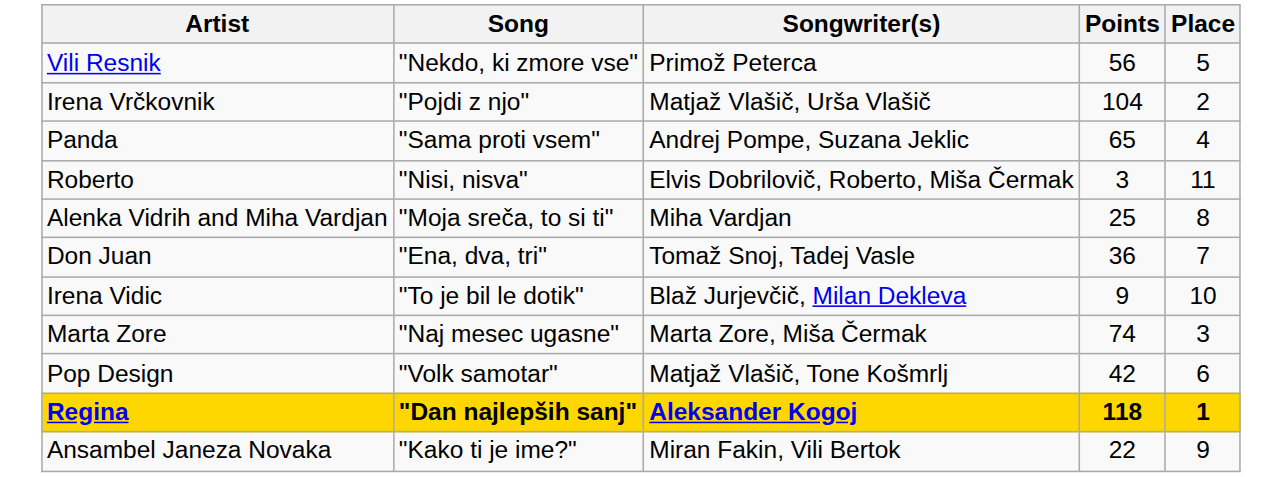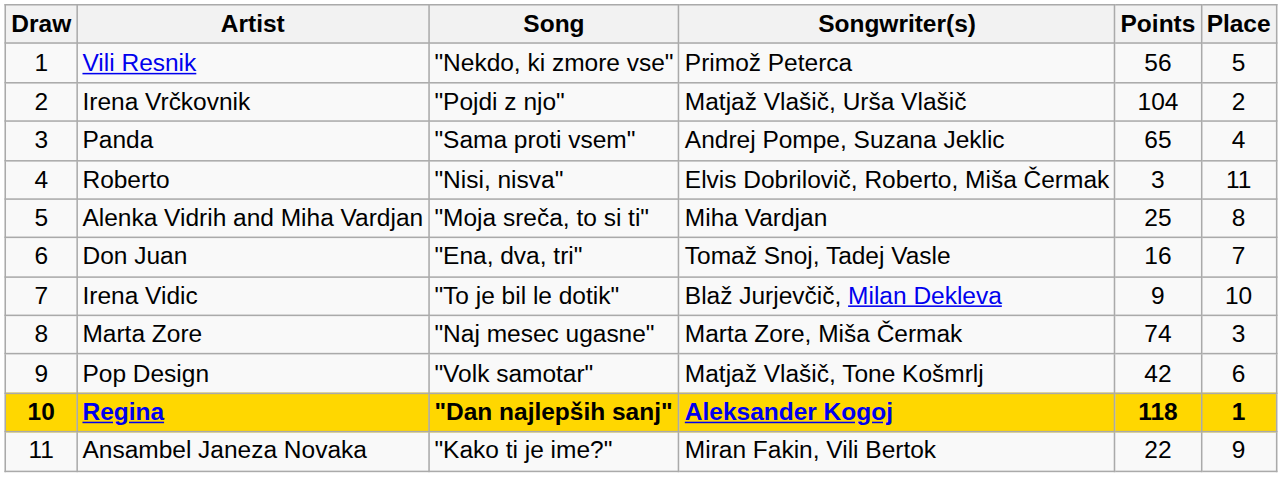+ column: Draw | 1 | 2 | 3 | 4 | 5 | 6 | 7 | 8 | 9 | 10 | 11
Don Juan | Points: 36 -> 16
